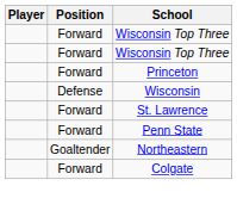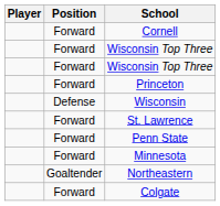+ row: Forward | Cornell
+ row: Forward | Minnesota
